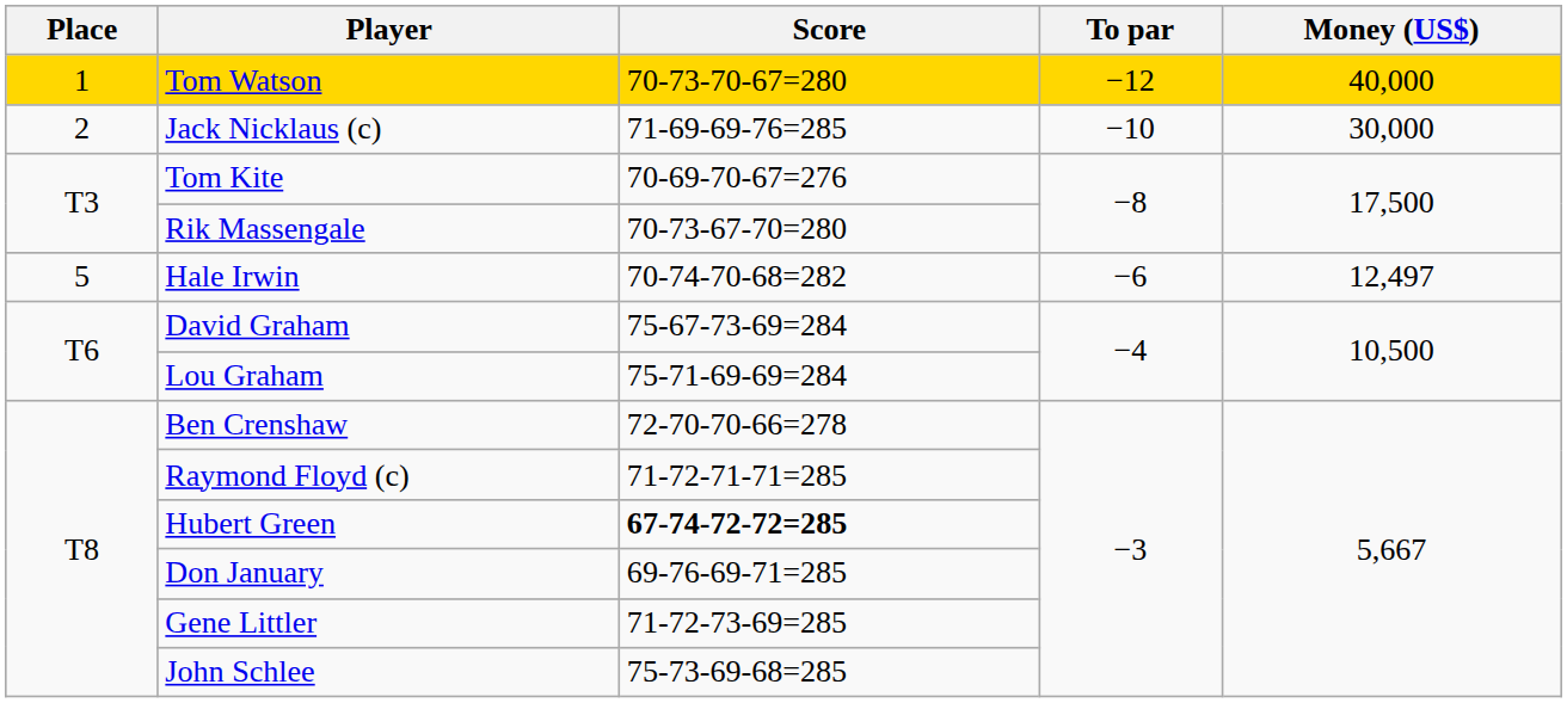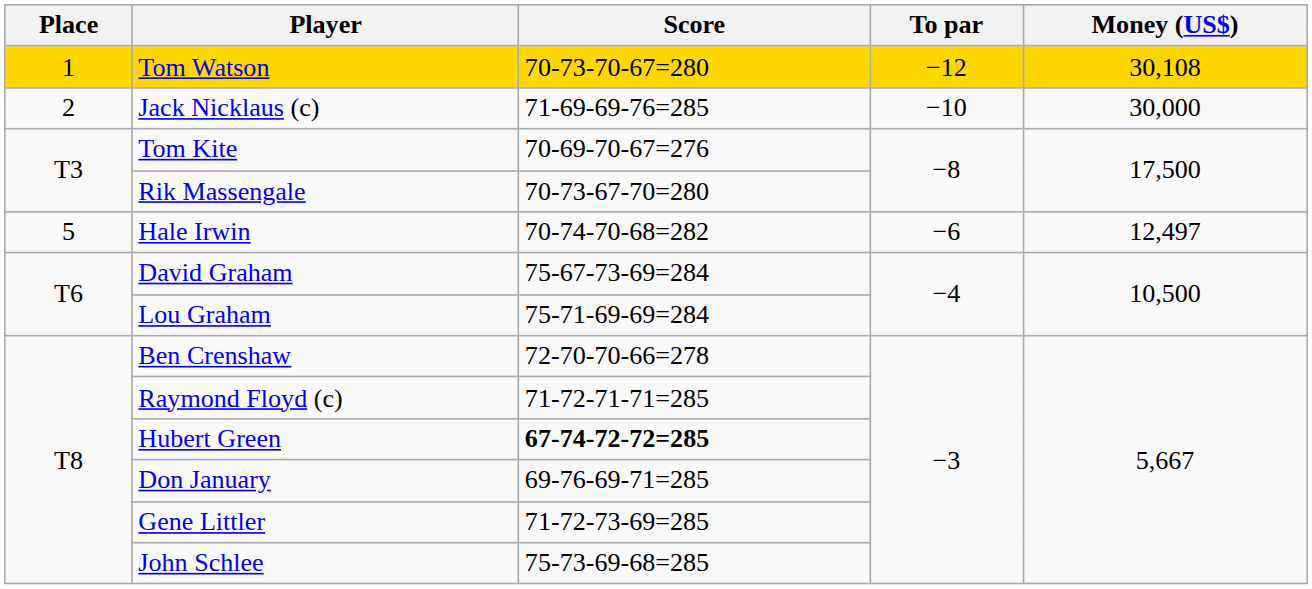Tom Watson | Money (US$): 40,000 -> 30,108
